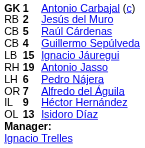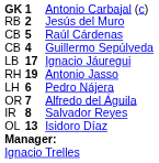Ignacio Jáuregui | column 2: 15 -> 17
+ row: IR | 8 | Salvador Reyes
- row: IL | 9 | Héctor Hernández
